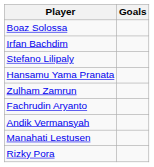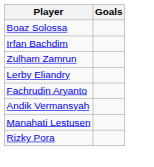- row: Stefano Lilipaly
- row: Hansamu Yama Pranata
+ row: Lerby Eliandry
